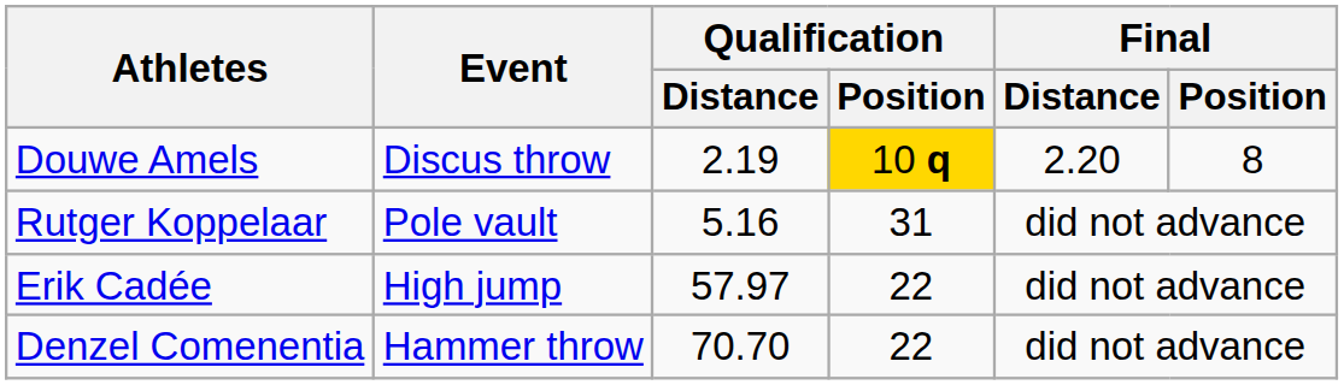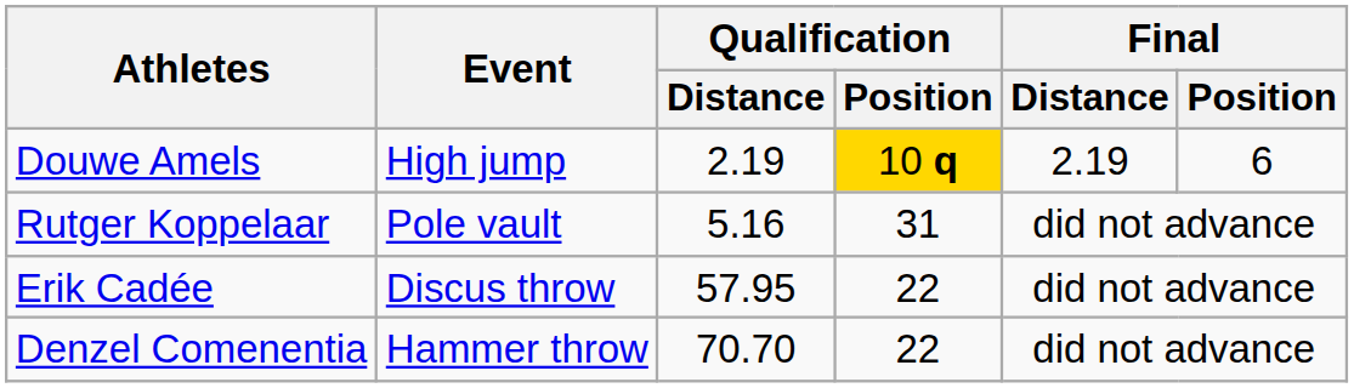Douwe Amels | Event: Discus throw -> High jump
Douwe Amels | Final / Distance: 2.20 -> 2.19
Douwe Amels | Final / Position: 8 -> 6
Erik Cadée | Event: High jump -> Discus throw
Erik Cadée | Qualification / Distance: 57.97 -> 57.95
